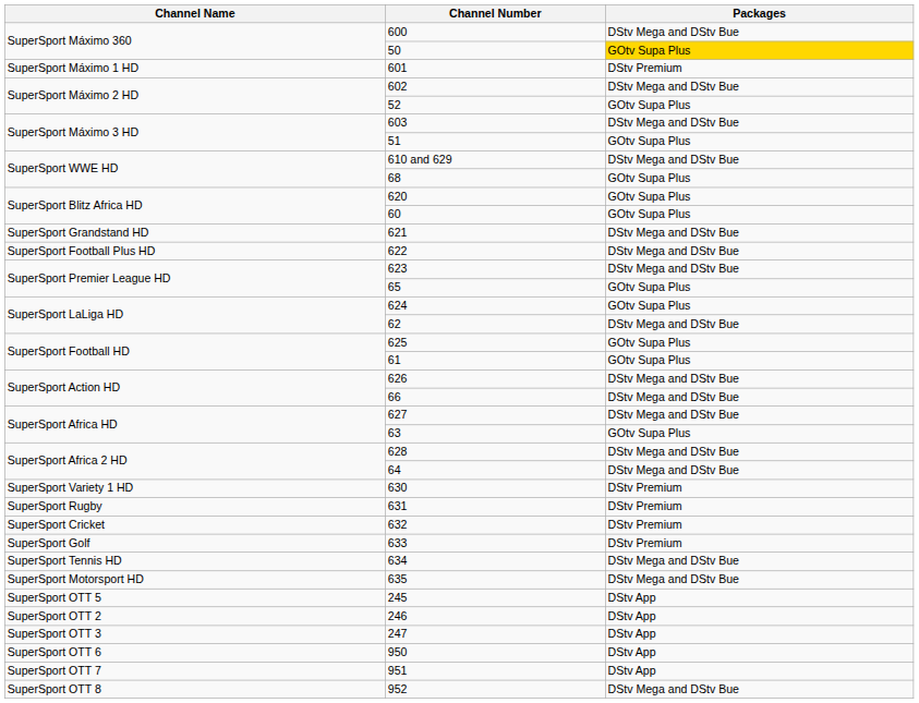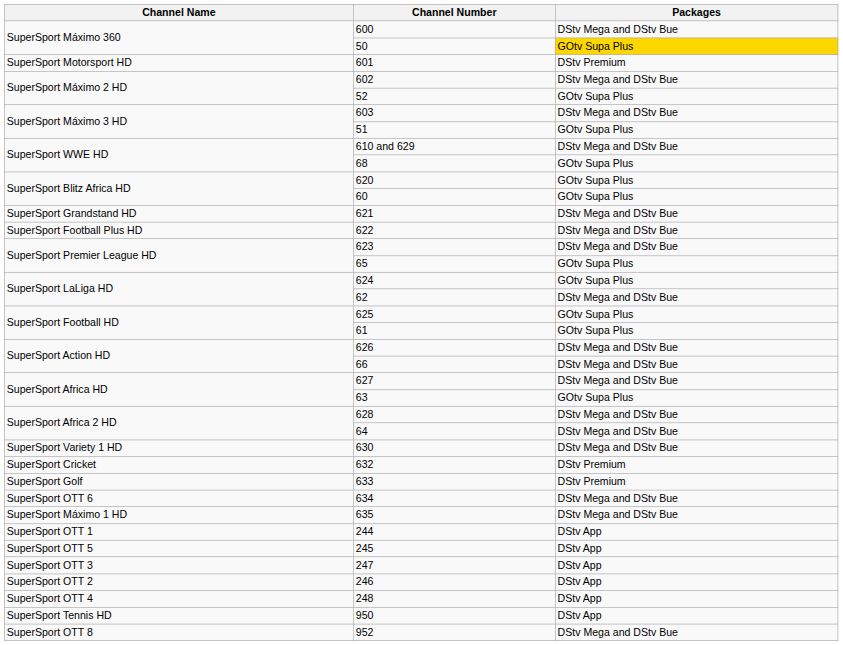601 | Channel Name: SuperSport Máximo 1 HD -> SuperSport Motorsport HD
630 | Packages: DStv Premium -> DStv Mega and DStv Bue
- row: SuperSport Rugby | 631 | DStv Premium
634 | Channel Name: SuperSport Tennis HD -> SuperSport OTT 6
635 | Channel Name: SuperSport Motorsport HD -> SuperSport Máximo 1 HD
+ row: SuperSport OTT 1 | 244 | DStv App
rows swapped: 246 <-> 247
+ row: SuperSport OTT 4 | 248 | DStv App
950 | Channel Name: SuperSport OTT 6 -> SuperSport Tennis HD
- row: SuperSport OTT 7 | 951 | DStv App
